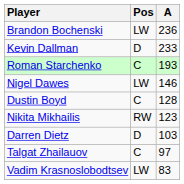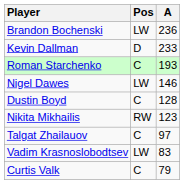- row: Darren Dietz | D | 103
+ row: Curtis Valk | C | 79
